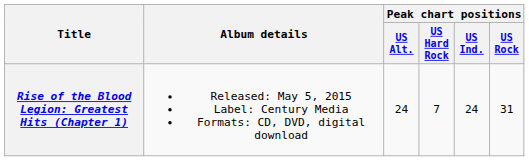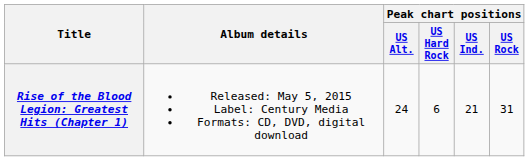Rise of the Blood Legion: Greatest Hits (Chapter 1) | Peak chart positions / US Hard Rock: 7 -> 6
Rise of the Blood Legion: Greatest Hits (Chapter 1) | Peak chart positions / US Ind.: 24 -> 21
